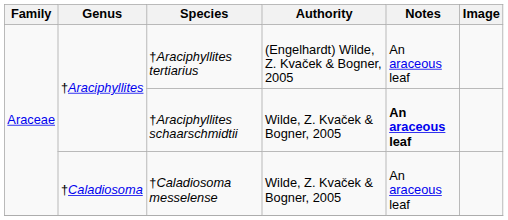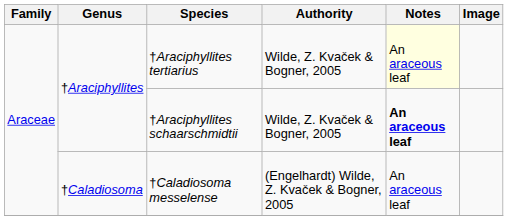†Araciphyllites tertiarius | Authority: (Engelhardt) Wilde, Z. Kvaček & Bogner, 2005 -> Wilde, Z. Kvaček & Bogner, 2005
†Araciphyllites tertiarius | Notes: no background -> lightyellow background
†Caladiosoma messelense | Authority: Wilde, Z. Kvaček & Bogner, 2005 -> (Engelhardt) Wilde, Z. Kvaček & Bogner, 2005
